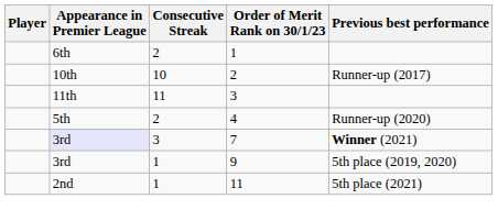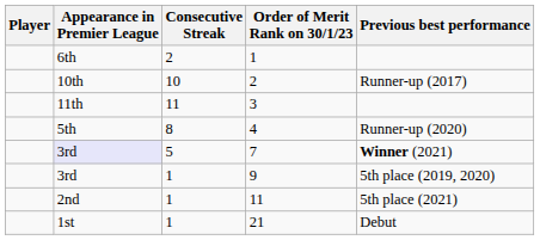4 | Consecutive Streak: 2 -> 8
7 | Consecutive Streak: 3 -> 5
+ row: 1st | 1 | 21 | Debut
